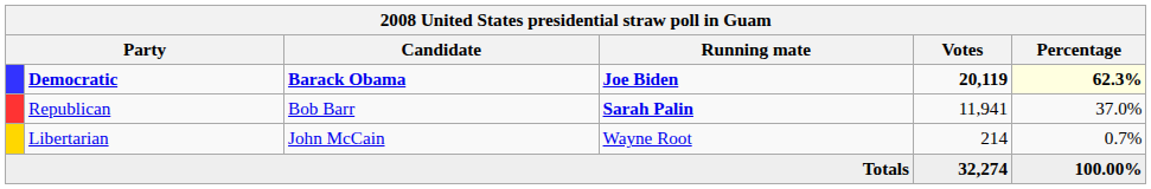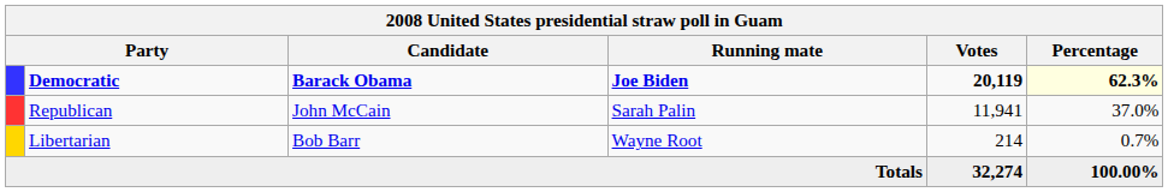Republican | Candidate: Bob Barr -> John McCain
Republican | Running mate: bold -> normal
Libertarian | Candidate: John McCain -> Bob Barr
